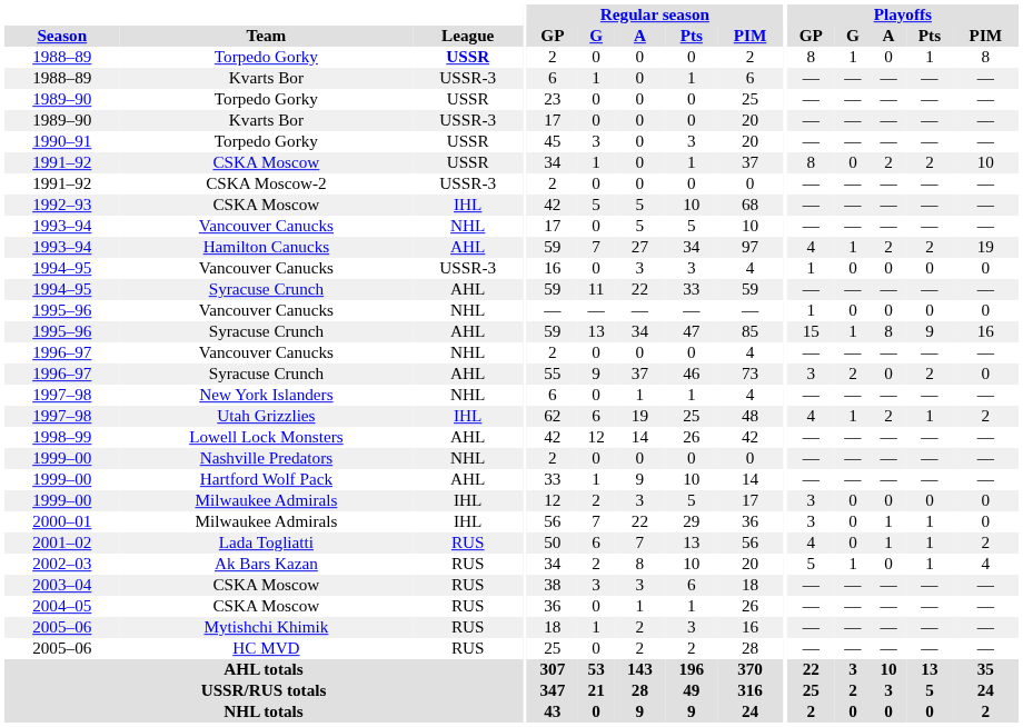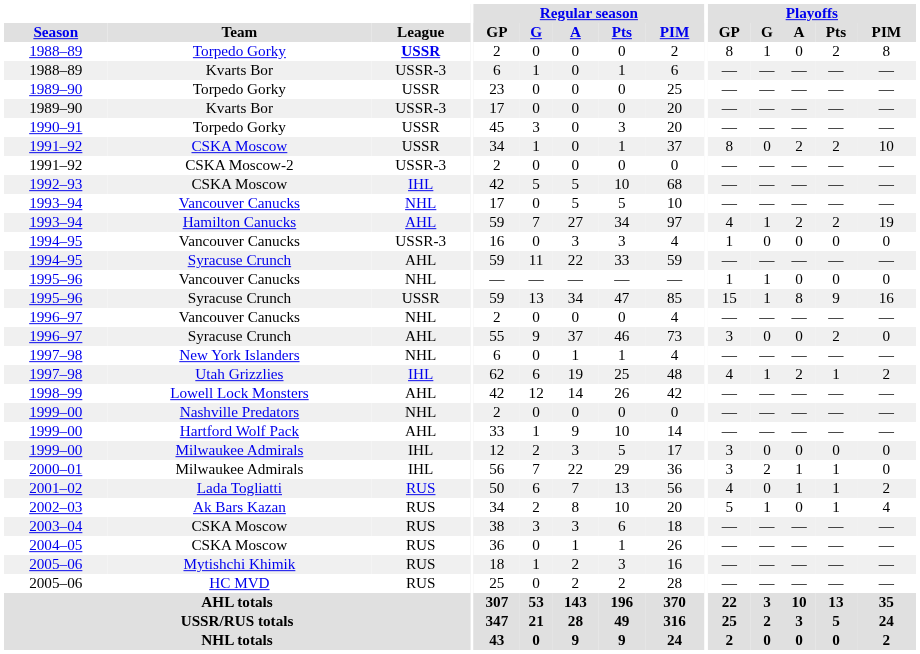1988–89 / Torpedo Gorky | Playoffs / Pts: 1 -> 2
1995–96 / Vancouver Canucks | Playoffs / G: 0 -> 1
1995–96 / Syracuse Crunch | League: AHL -> USSR
1996–97 / Syracuse Crunch | Playoffs / G: 2 -> 0
2000–01 | Playoffs / G: 0 -> 2
